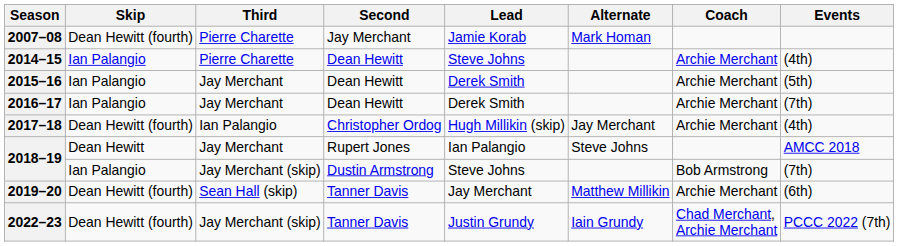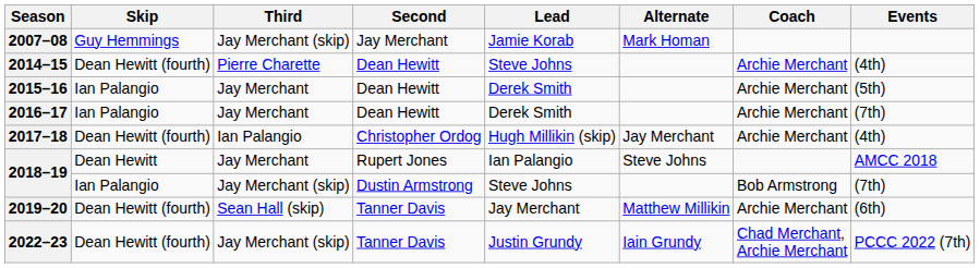2007–08 | Skip: Dean Hewitt (fourth) -> Guy Hemmings
2007–08 | Third: Pierre Charette -> Jay Merchant (skip)
2014–15 | Skip: Ian Palangio -> Dean Hewitt (fourth)
